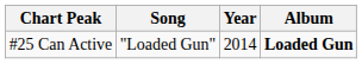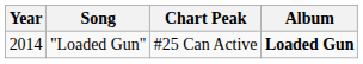columns swapped: Year <-> Chart Peak
